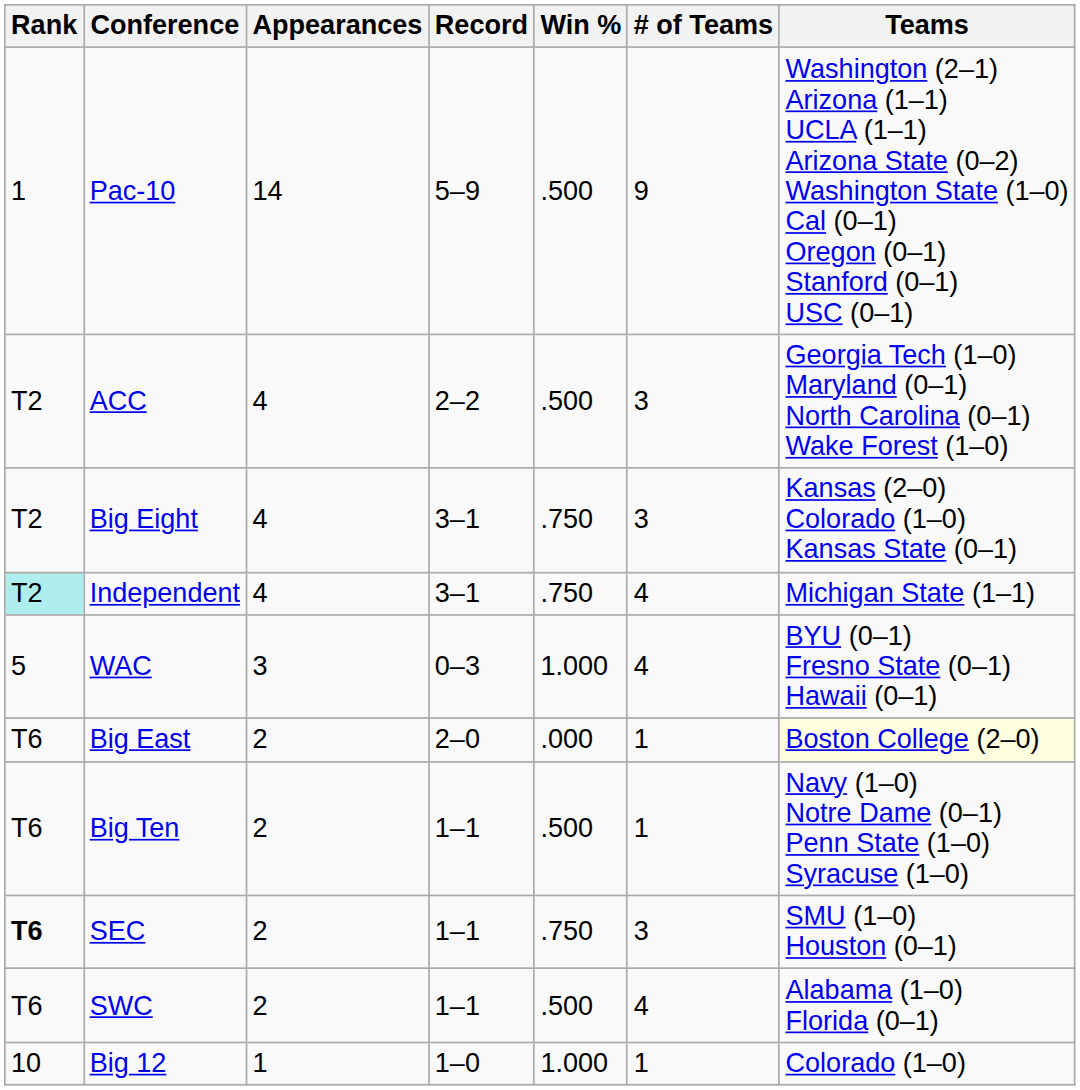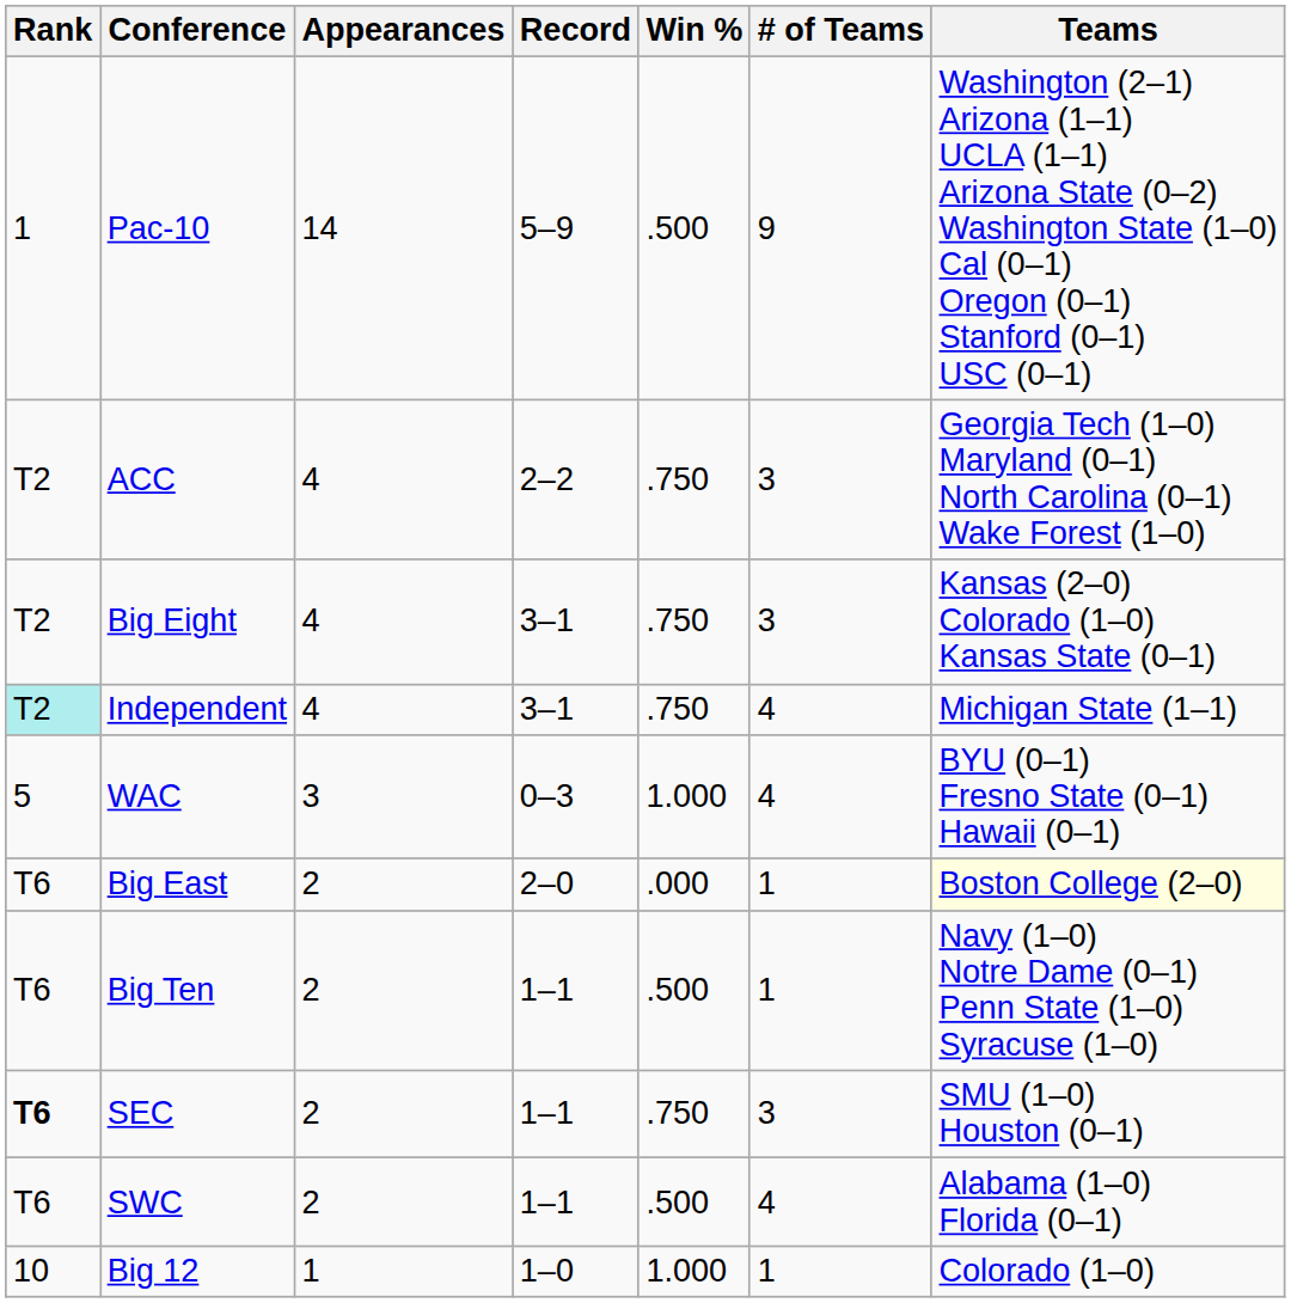ACC | Win %: .500 -> .750
